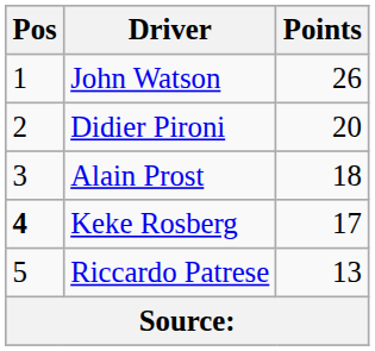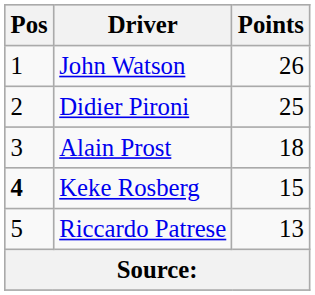Didier Pironi | Points: 20 -> 25
Keke Rosberg | Points: 17 -> 15
